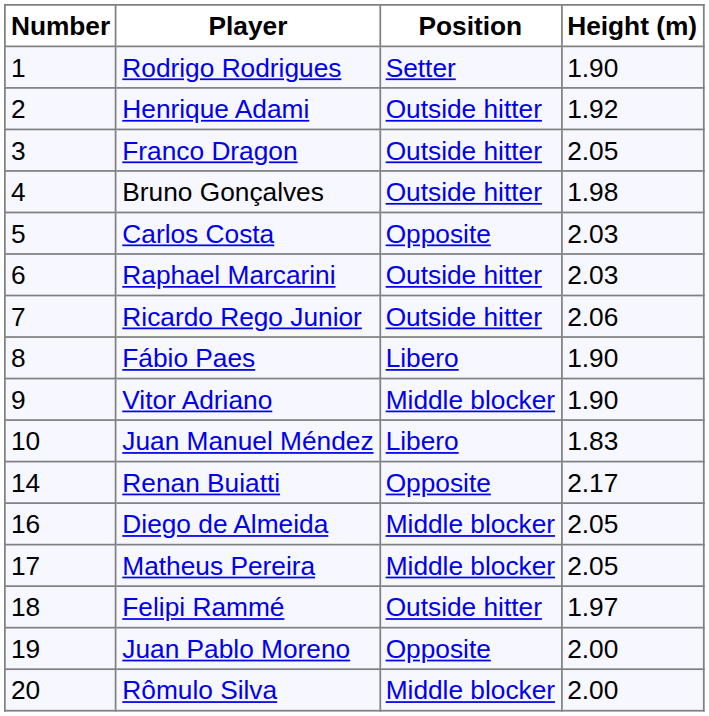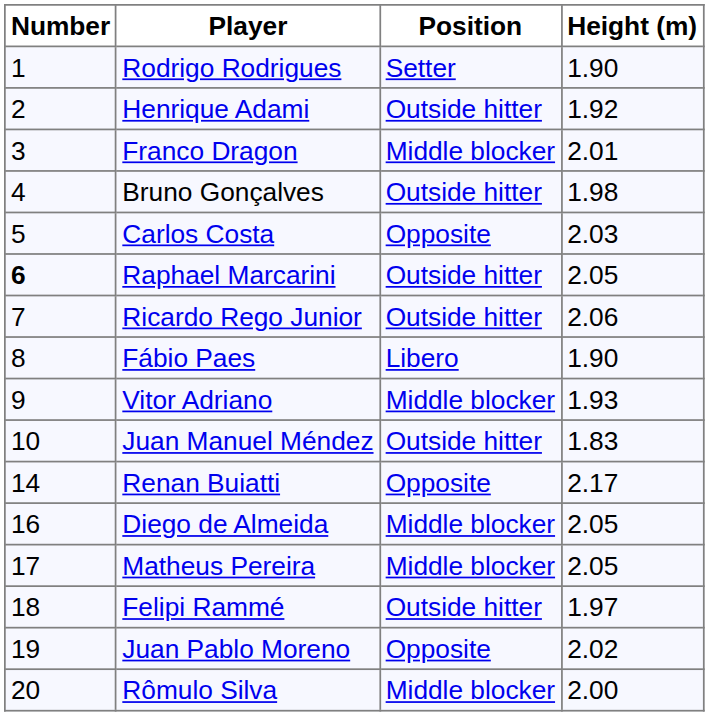Franco Dragon | Position: Outside hitter -> Middle blocker
Franco Dragon | Height (m): 2.05 -> 2.01
Raphael Marcarini | Number: normal -> bold
Raphael Marcarini | Height (m): 2.03 -> 2.05
Vitor Adriano | Height (m): 1.90 -> 1.93
Juan Manuel Méndez | Position: Libero -> Outside hitter
Juan Pablo Moreno | Height (m): 2.00 -> 2.02
